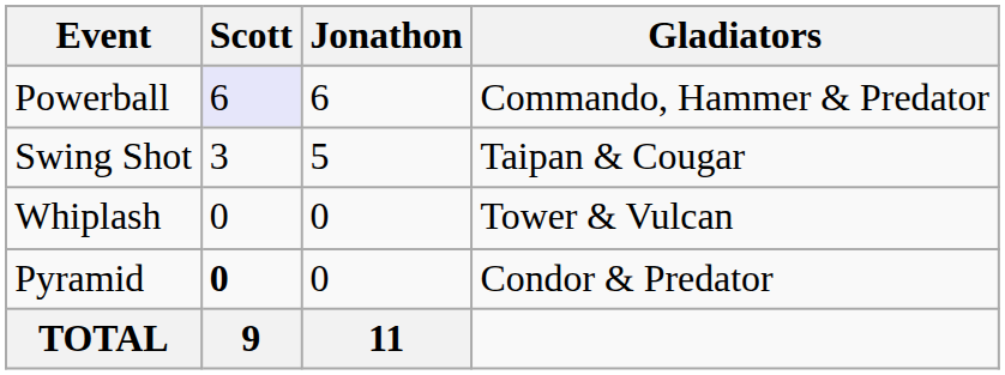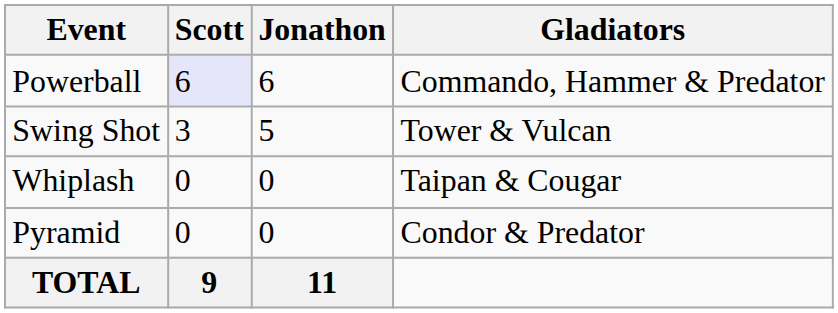Swing Shot | Gladiators: Taipan & Cougar -> Tower & Vulcan
Whiplash | Gladiators: Tower & Vulcan -> Taipan & Cougar
Pyramid | Scott: bold -> normal
